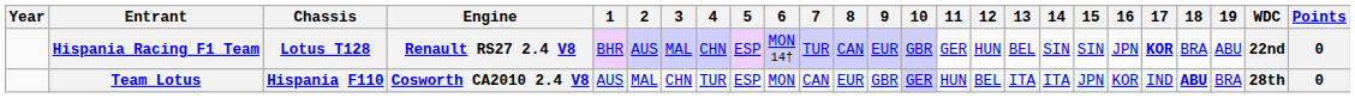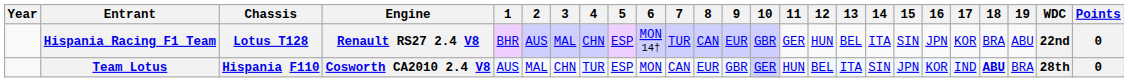Hispania Racing F1 Team | 14: SIN -> ITA
Hispania Racing F1 Team | 17: bold -> normal
Team Lotus | 14: ITA -> SIN
